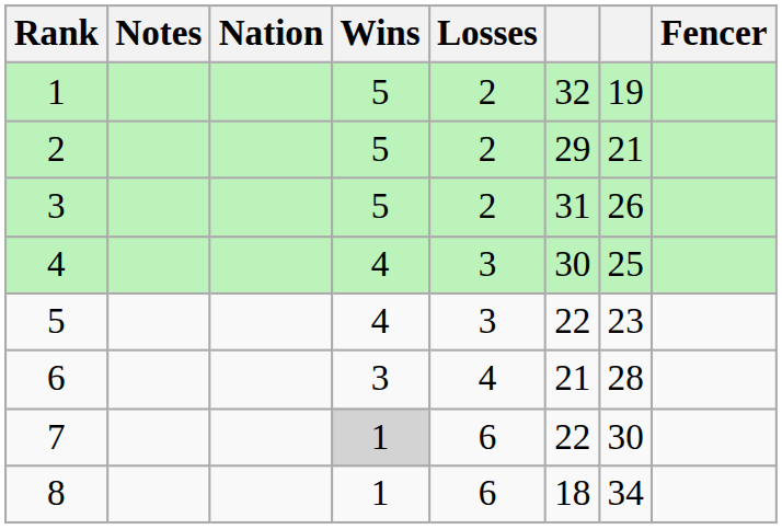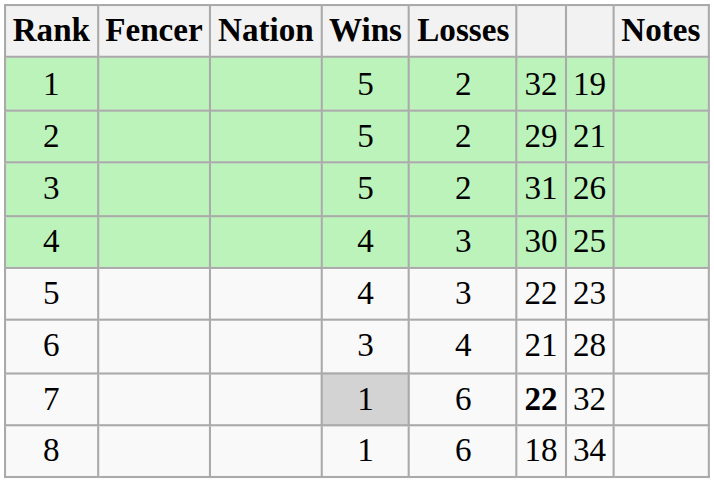columns swapped: Fencer <-> Notes
7 | column 6: normal -> bold
7 | column 7: 30 -> 32
